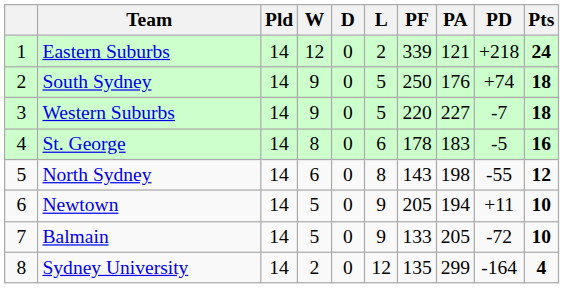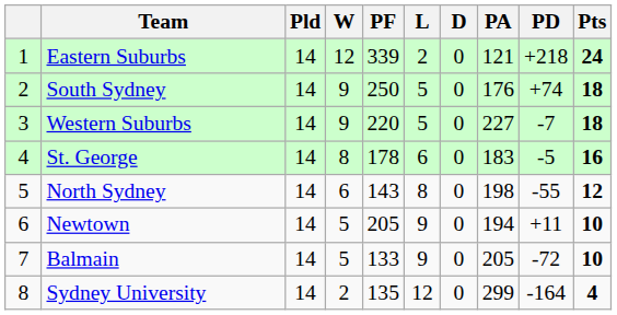columns swapped: D <-> PF
